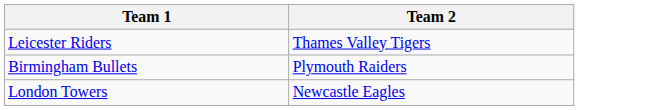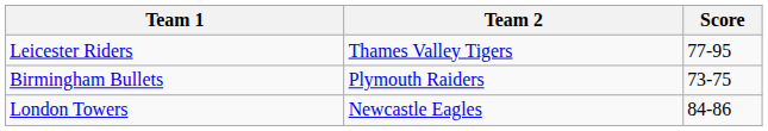+ column: Score | 77-95 | 73-75 | 84-86
